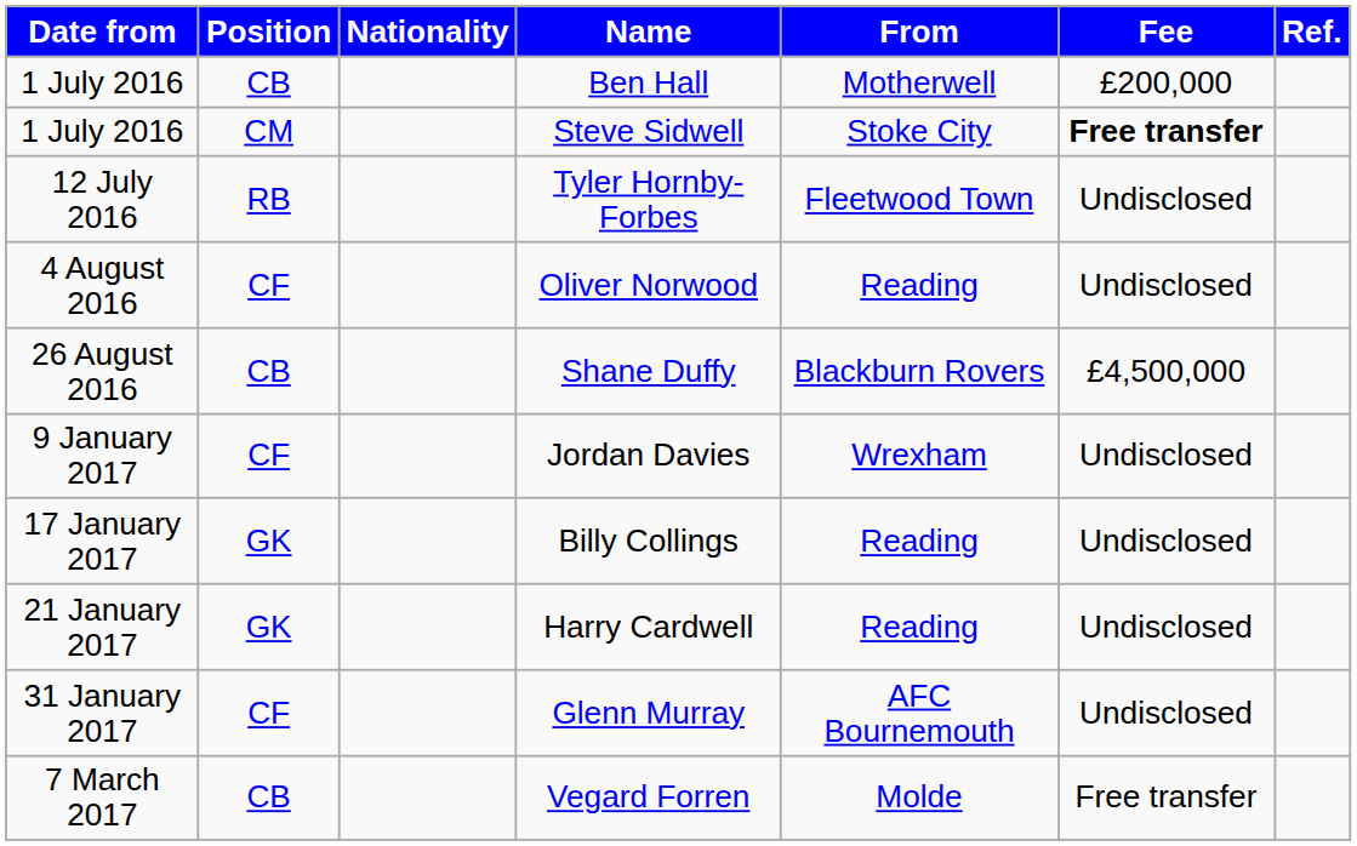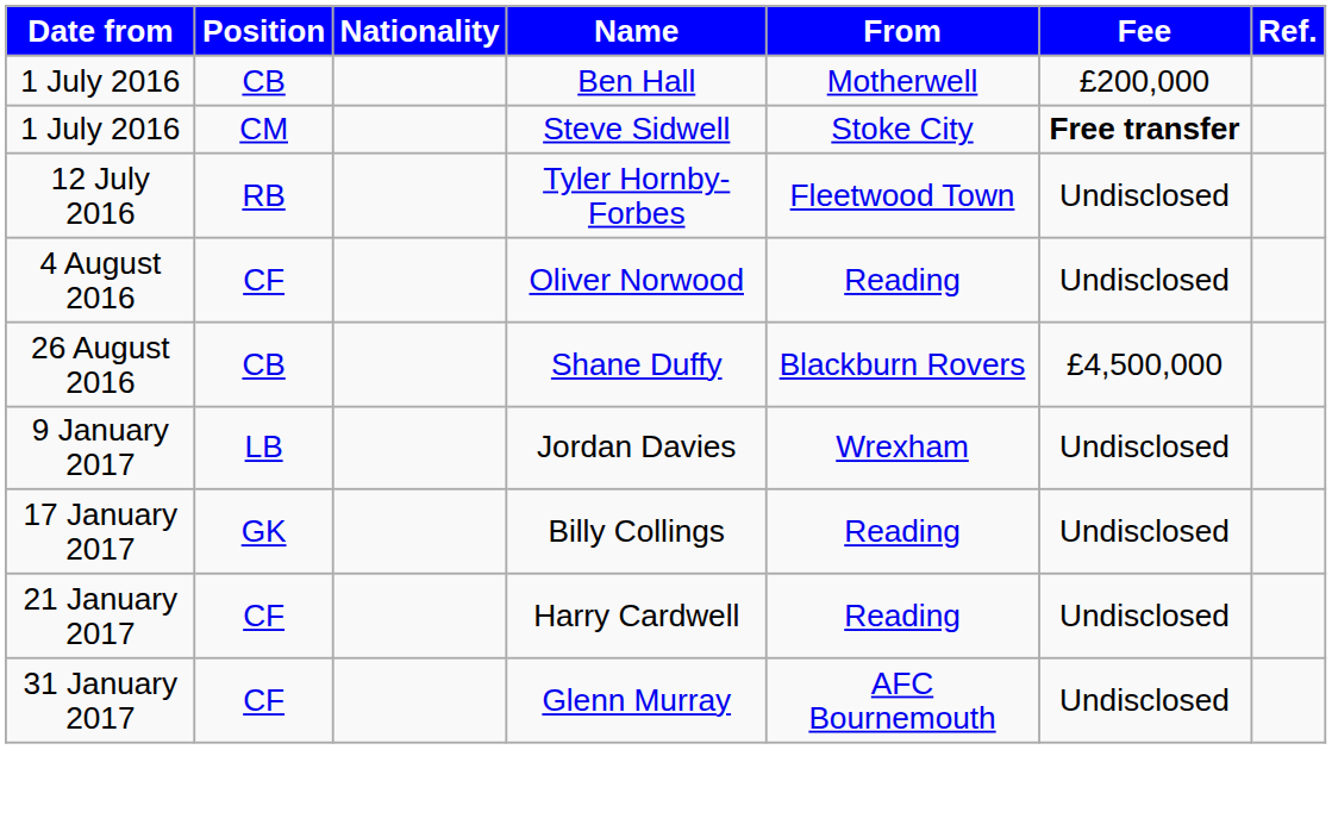Jordan Davies | Position: CF -> LB
Harry Cardwell | Position: GK -> CF
- row: 7 March 2017 | CB | Vegard Forren | Molde | Free transfer
